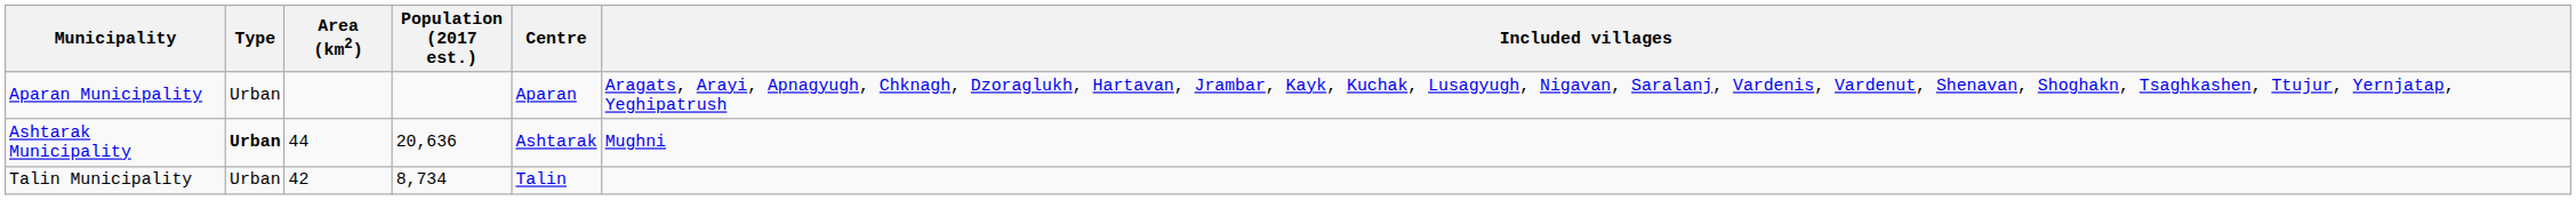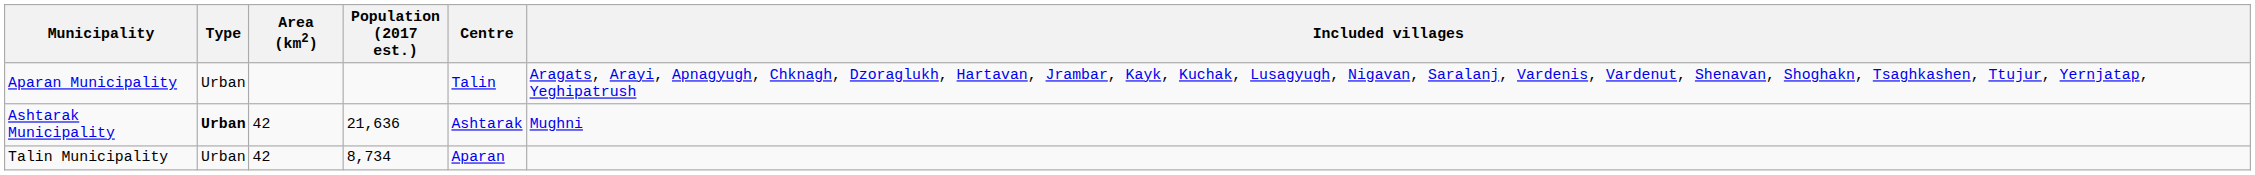Aparan Municipality | Centre: Aparan -> Talin
Ashtarak Municipality | Area (km2): 44 -> 42
Ashtarak Municipality | Population (2017 est.): 20,636 -> 21,636
Talin Municipality | Centre: Talin -> Aparan
